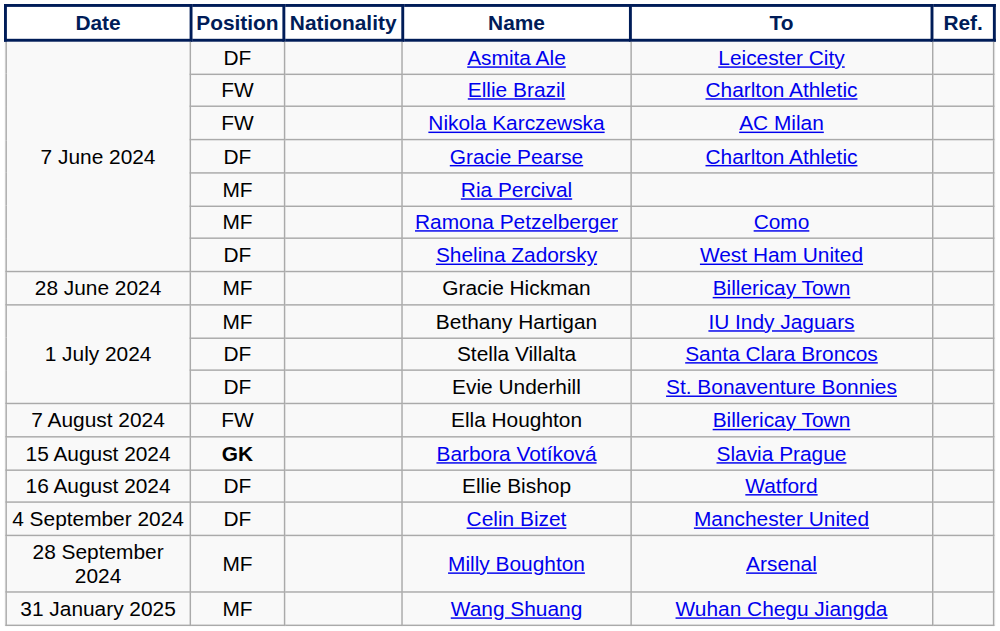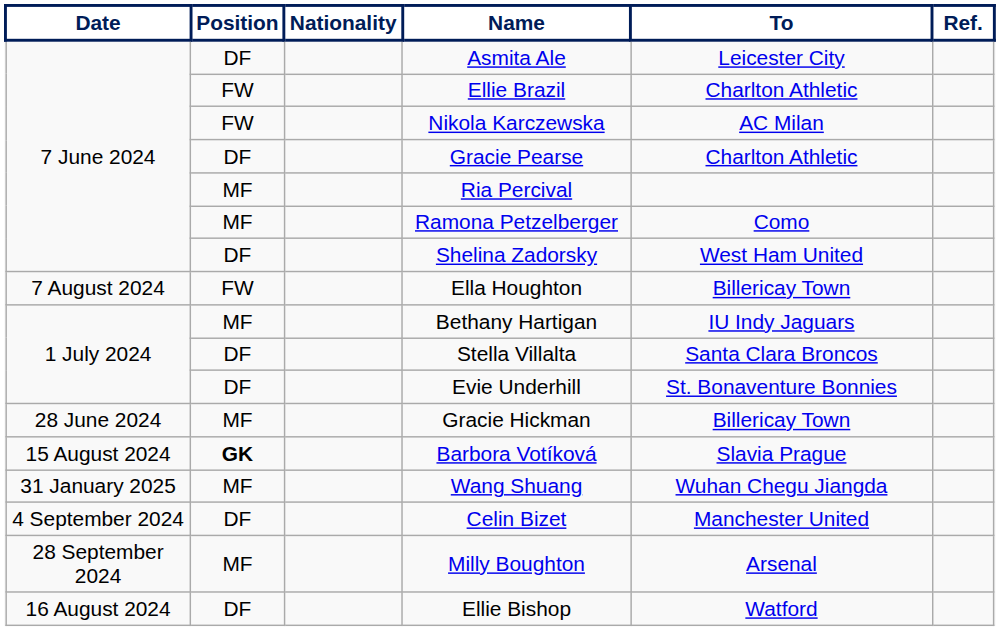rows swapped: Gracie Hickman <-> Ella Houghton
rows swapped: Ellie Bishop <-> Wang Shuang
